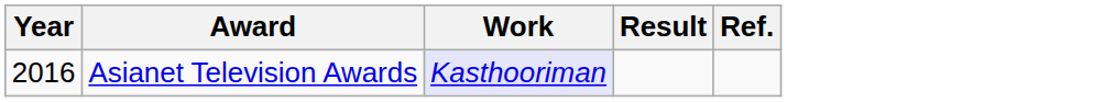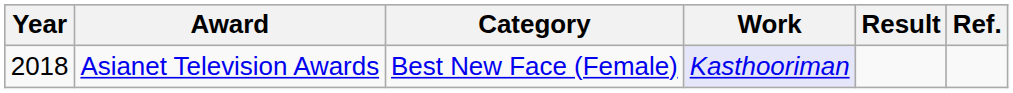+ column: Category | Best New Face (Female)
Asianet Television Awards | Year: 2016 -> 2018
